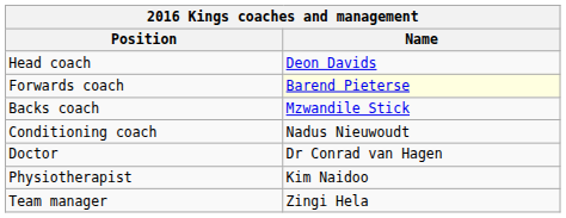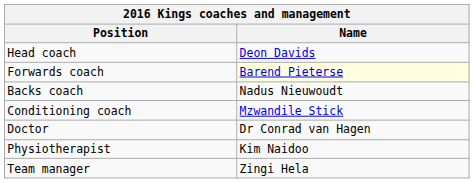Backs coach | Name: Mzwandile Stick -> Nadus Nieuwoudt
Conditioning coach | Name: Nadus Nieuwoudt -> Mzwandile Stick
